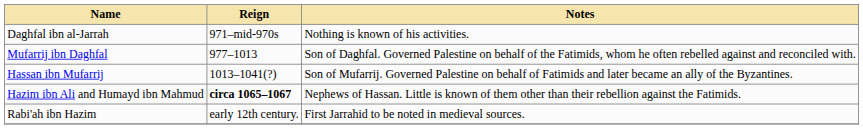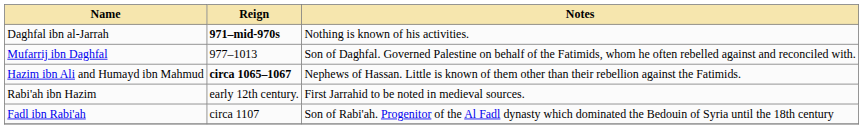Daghfal ibn al-Jarrah | Reign: normal -> bold
- row: Hassan ibn Mufarrij | 1013–1041(?) | Son of Mufarrij. Governed Palestine on behalf of Fatimids and later became an ally of the Byzantines.
+ row: Fadl ibn Rabi'ah | circa 1107 | Son of Rabi'ah. Progenitor of the Al Fadl dynasty which dominated the Bedouin of Syria until the 18th century
